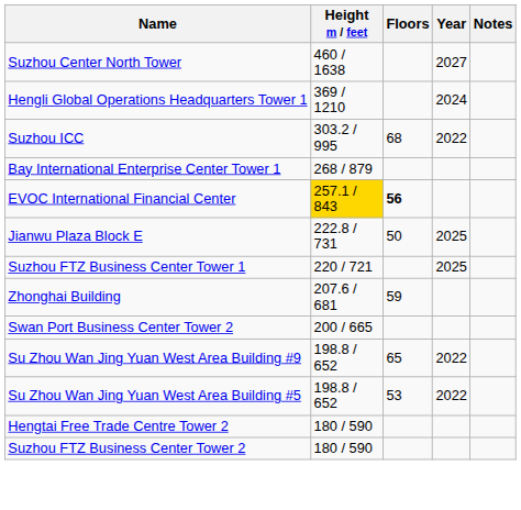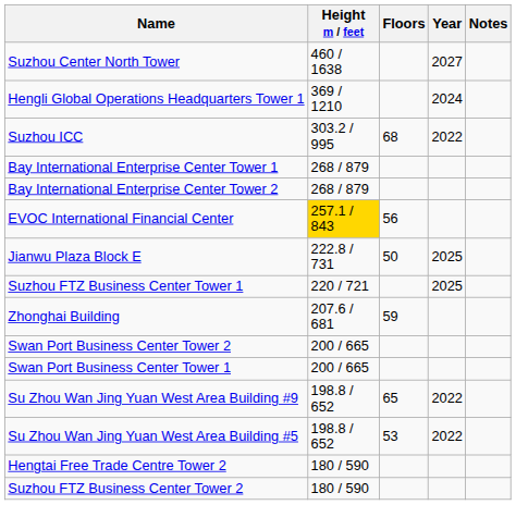+ row: Bay International Enterprise Center Tower 2 | 268 / 879
EVOC International Financial Center | Floors: bold -> normal
+ row: Swan Port Business Center Tower 1 | 200 / 665
